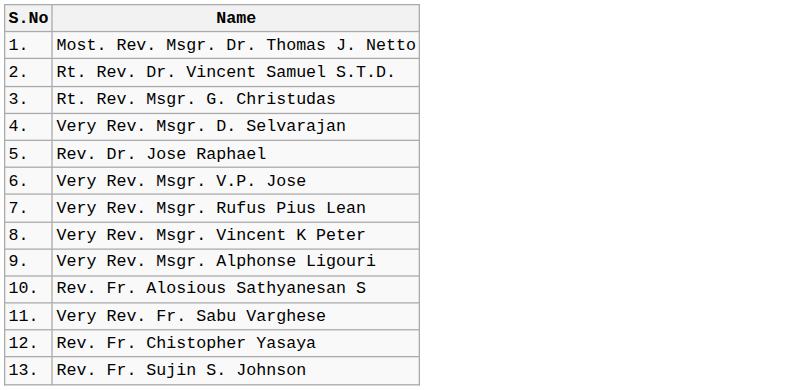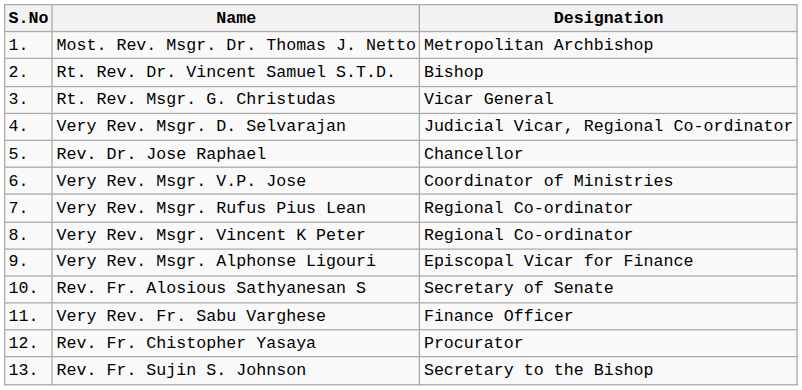+ column: Designation | Metropolitan Archbishop | Bishop | Vicar General | Judicial Vicar, Regional Co-ordinator | Chancellor | Coordinator of Ministries | Regional Co-ordinator | Regional Co-ordinator | Episcopal Vicar for Finance | Secretary of Senate | Finance Officer | Procurator | Secretary to the Bishop
